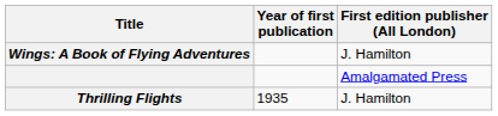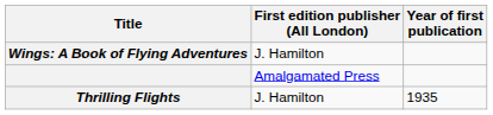columns swapped: Year of first publication <-> First edition publisher (All London)
